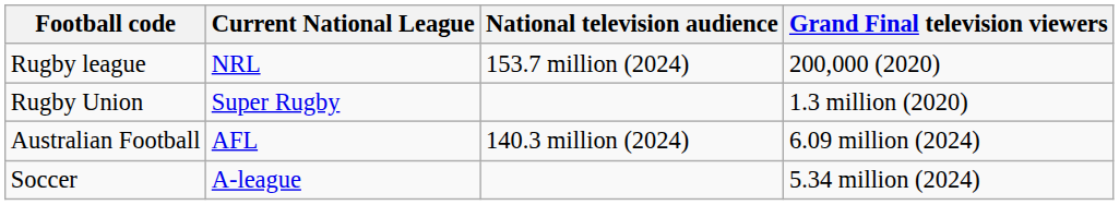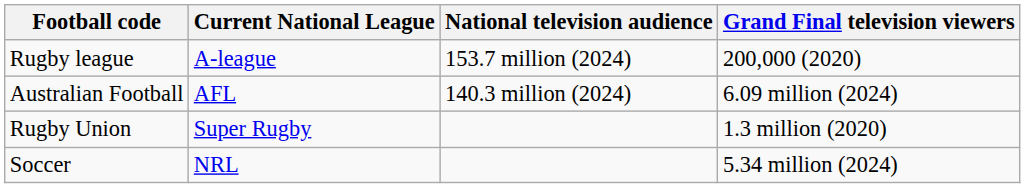Rugby league | Current National League: NRL -> A-league
rows swapped: Australian Football <-> Rugby Union
Soccer | Current National League: A-league -> NRL
